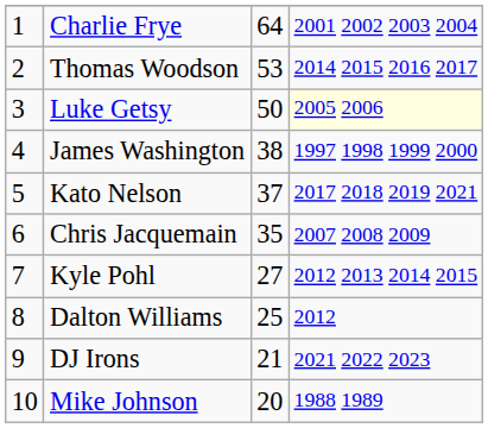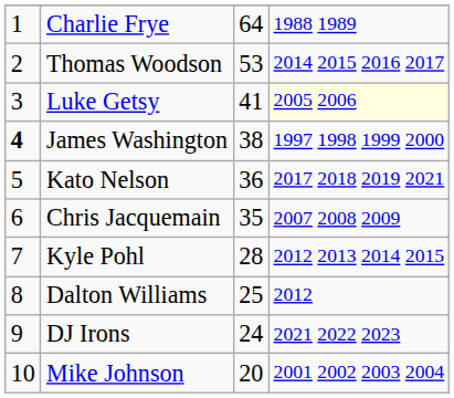Charlie Frye | column 4: 2001 2002 2003 2004 -> 1988 1989
Luke Getsy | column 3: 50 -> 41
James Washington | column 1: normal -> bold
Kato Nelson | column 3: 37 -> 36
Kyle Pohl | column 3: 27 -> 28
DJ Irons | column 3: 21 -> 24
Mike Johnson | column 4: 1988 1989 -> 2001 2002 2003 2004
